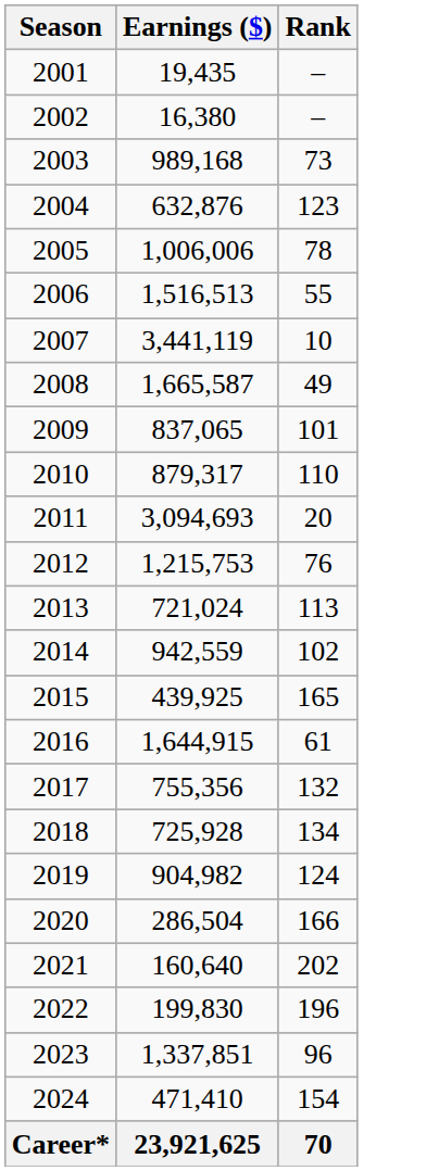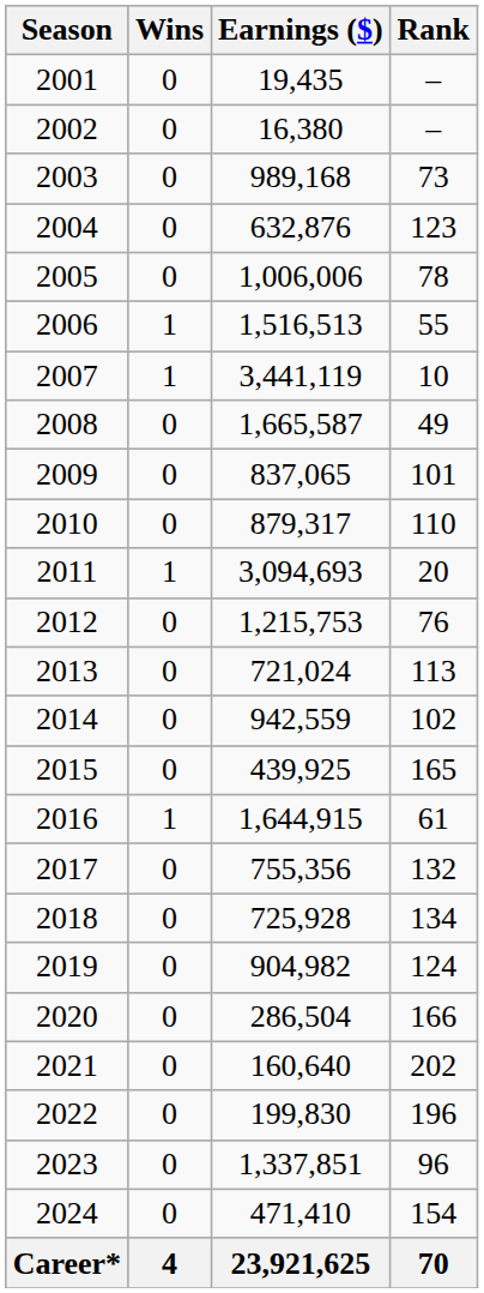+ column: Wins | 0 | 0 | 0 | 0 | 0 | 1 | 1 | 0 | 0 | 0 | 1 | 0 | 0 | 0 | 0 | 1 | 0 | 0 | 0 | 0 | 0 | 0 | 0 | 0 | 4
